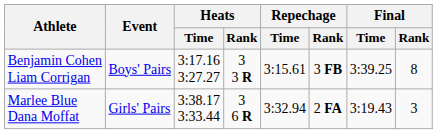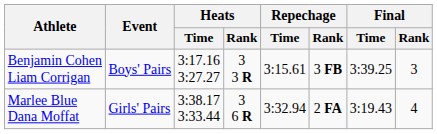Benjamin Cohen Liam Corrigan | Final / Rank: 8 -> 3
Marlee Blue Dana Moffat | Final / Rank: 3 -> 4
